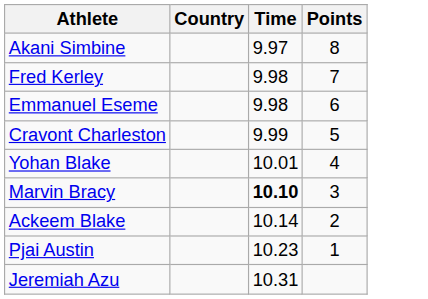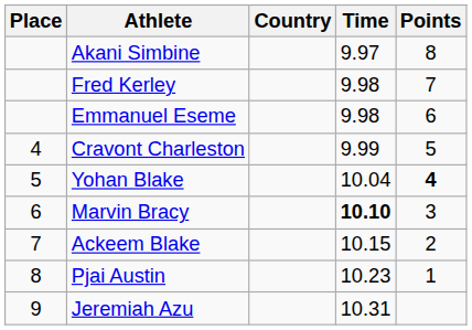+ column: Place | 4 | 5 | 6 | 7 | 8 | 9
Yohan Blake | Time: 10.01 -> 10.04
Yohan Blake | Points: normal -> bold
Ackeem Blake | Time: 10.14 -> 10.15
